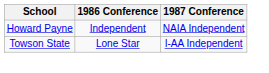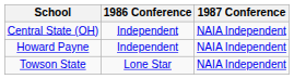+ row: Central State (OH) | Independent | NAIA Independent
Towson State | 1987 Conference: I-AA Independent -> NAIA Independent
